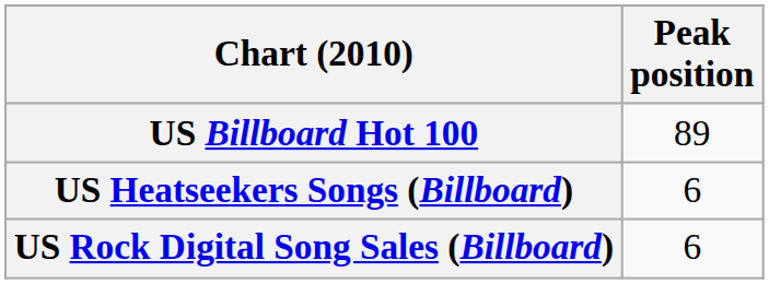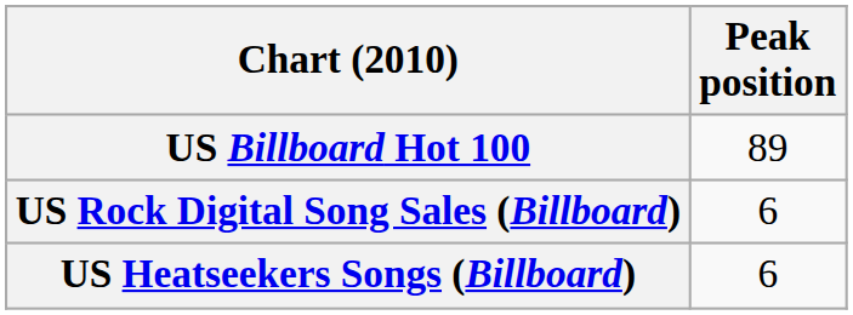rows swapped: US Heatseekers Songs (Billboard) <-> US Rock Digital Song Sales (Billboard)
